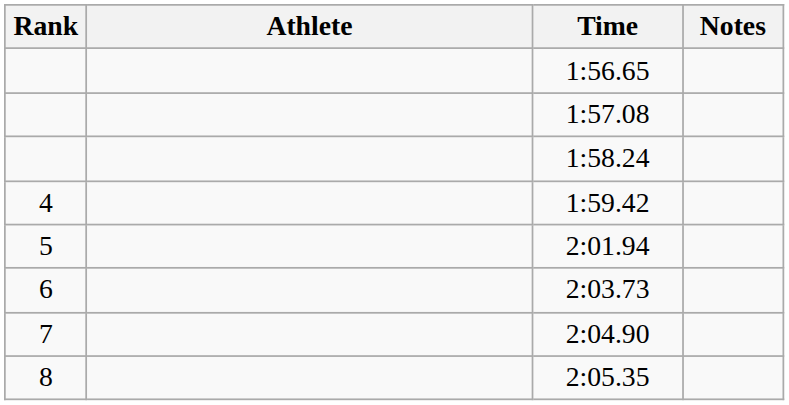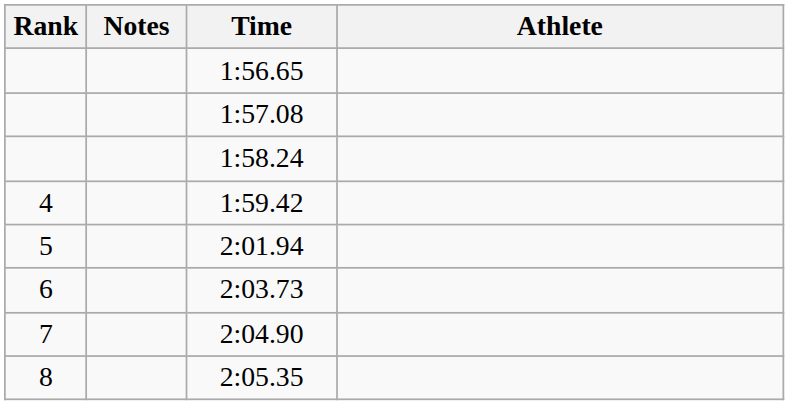columns swapped: Athlete <-> Notes
